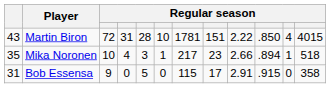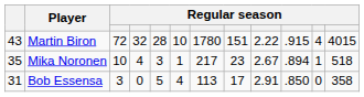Martin Biron | column 4: 31 -> 32
Martin Biron | column 7: 1781 -> 1780
Martin Biron | column 10: .850 -> .915
Mika Noronen | column 9: 2.66 -> 2.67
Bob Essensa | column 3: 9 -> 3
Bob Essensa | column 6: 0 -> 4
Bob Essensa | column 7: 115 -> 113
Bob Essensa | column 10: .915 -> .850
